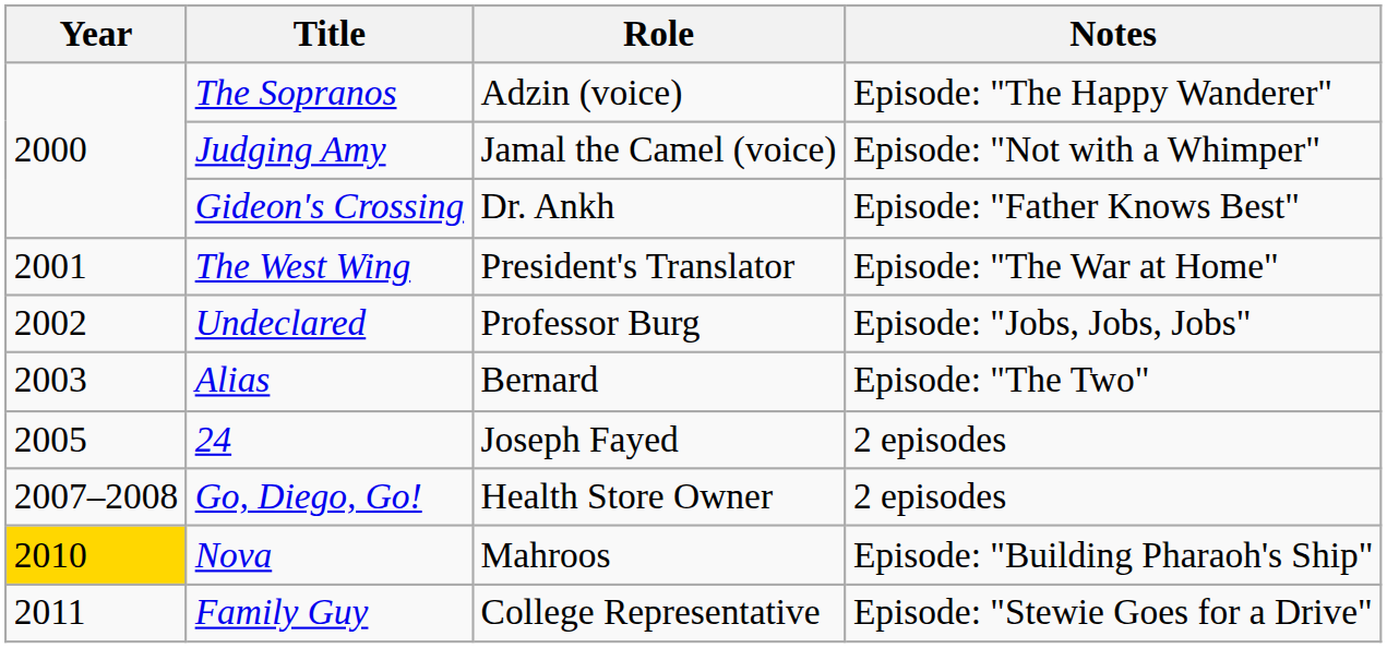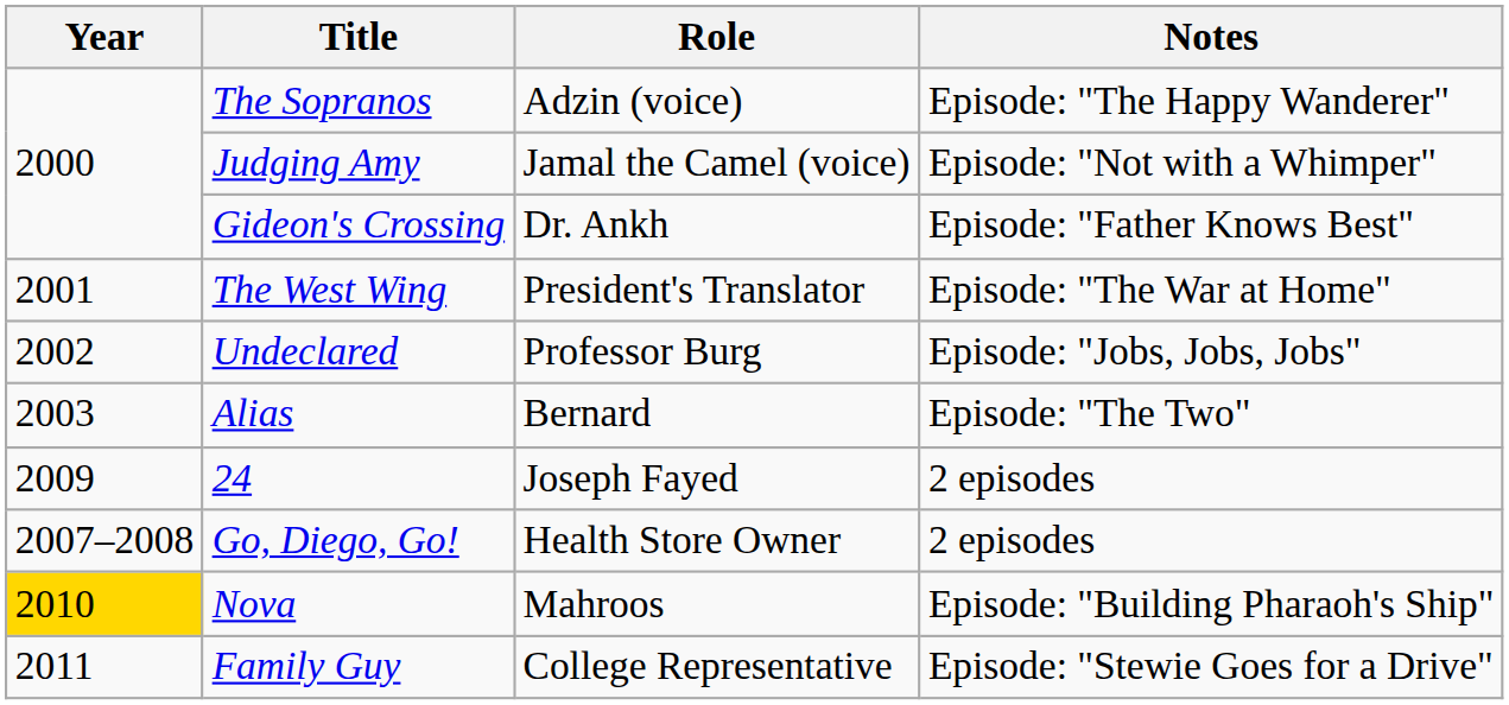24 | Year: 2005 -> 2009
